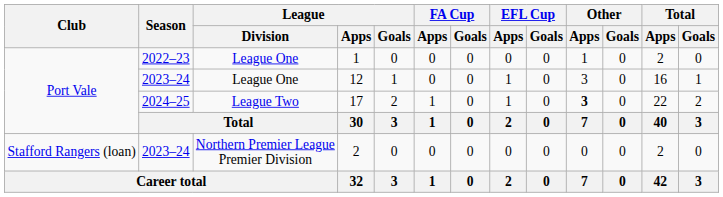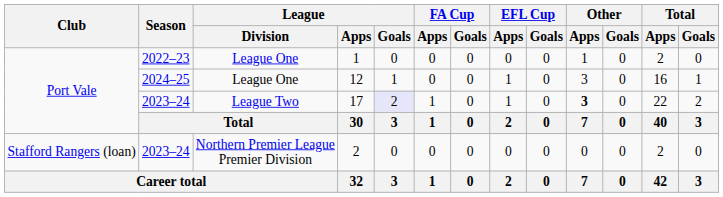12 | Season: 2023–24 -> 2024–25
17 | Season: 2024–25 -> 2023–24
17 | League / Goals: no background -> lavender background
